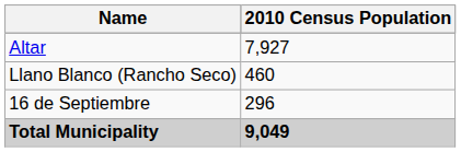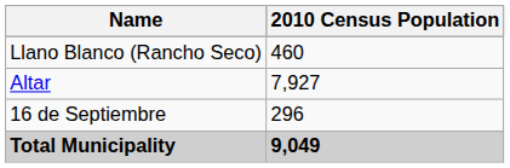rows swapped: Altar <-> Llano Blanco (Rancho Seco)
